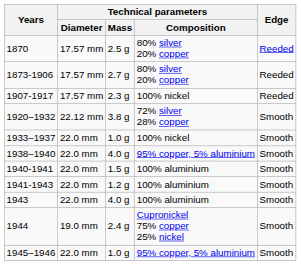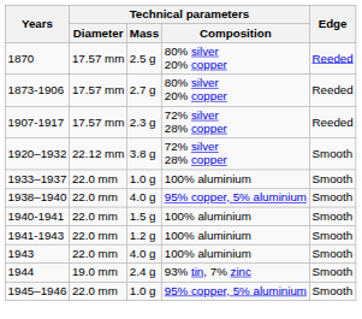1907-1917 | Technical parameters / Composition: 100% nickel -> 72% silver 28% copper
1933–1937 | Technical parameters / Composition: 100% nickel -> 100% aluminium
1944 | Technical parameters / Composition: Cupronickel 75% copper 25% nickel -> 93% tin, 7% zinc
